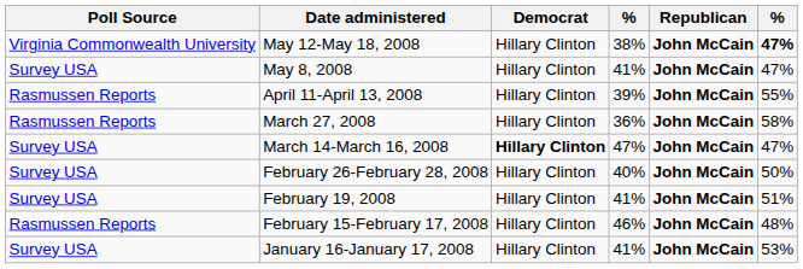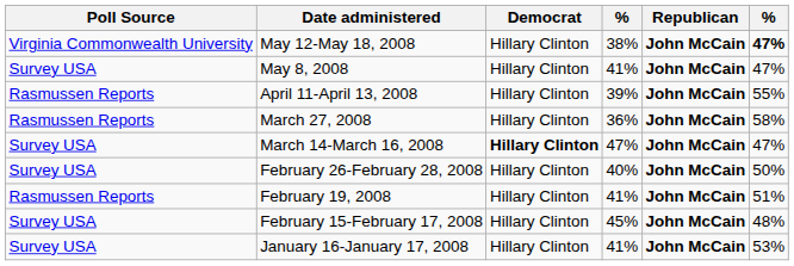February 19, 2008 | Poll Source: Survey USA -> Rasmussen Reports
February 15-February 17, 2008 | Poll Source: Rasmussen Reports -> Survey USA
February 15-February 17, 2008 | column 4: 46% -> 45%
